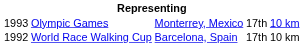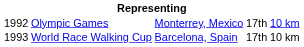Olympic Games | column 1: 1993 -> 1992
World Race Walking Cup | column 1: 1992 -> 1993
